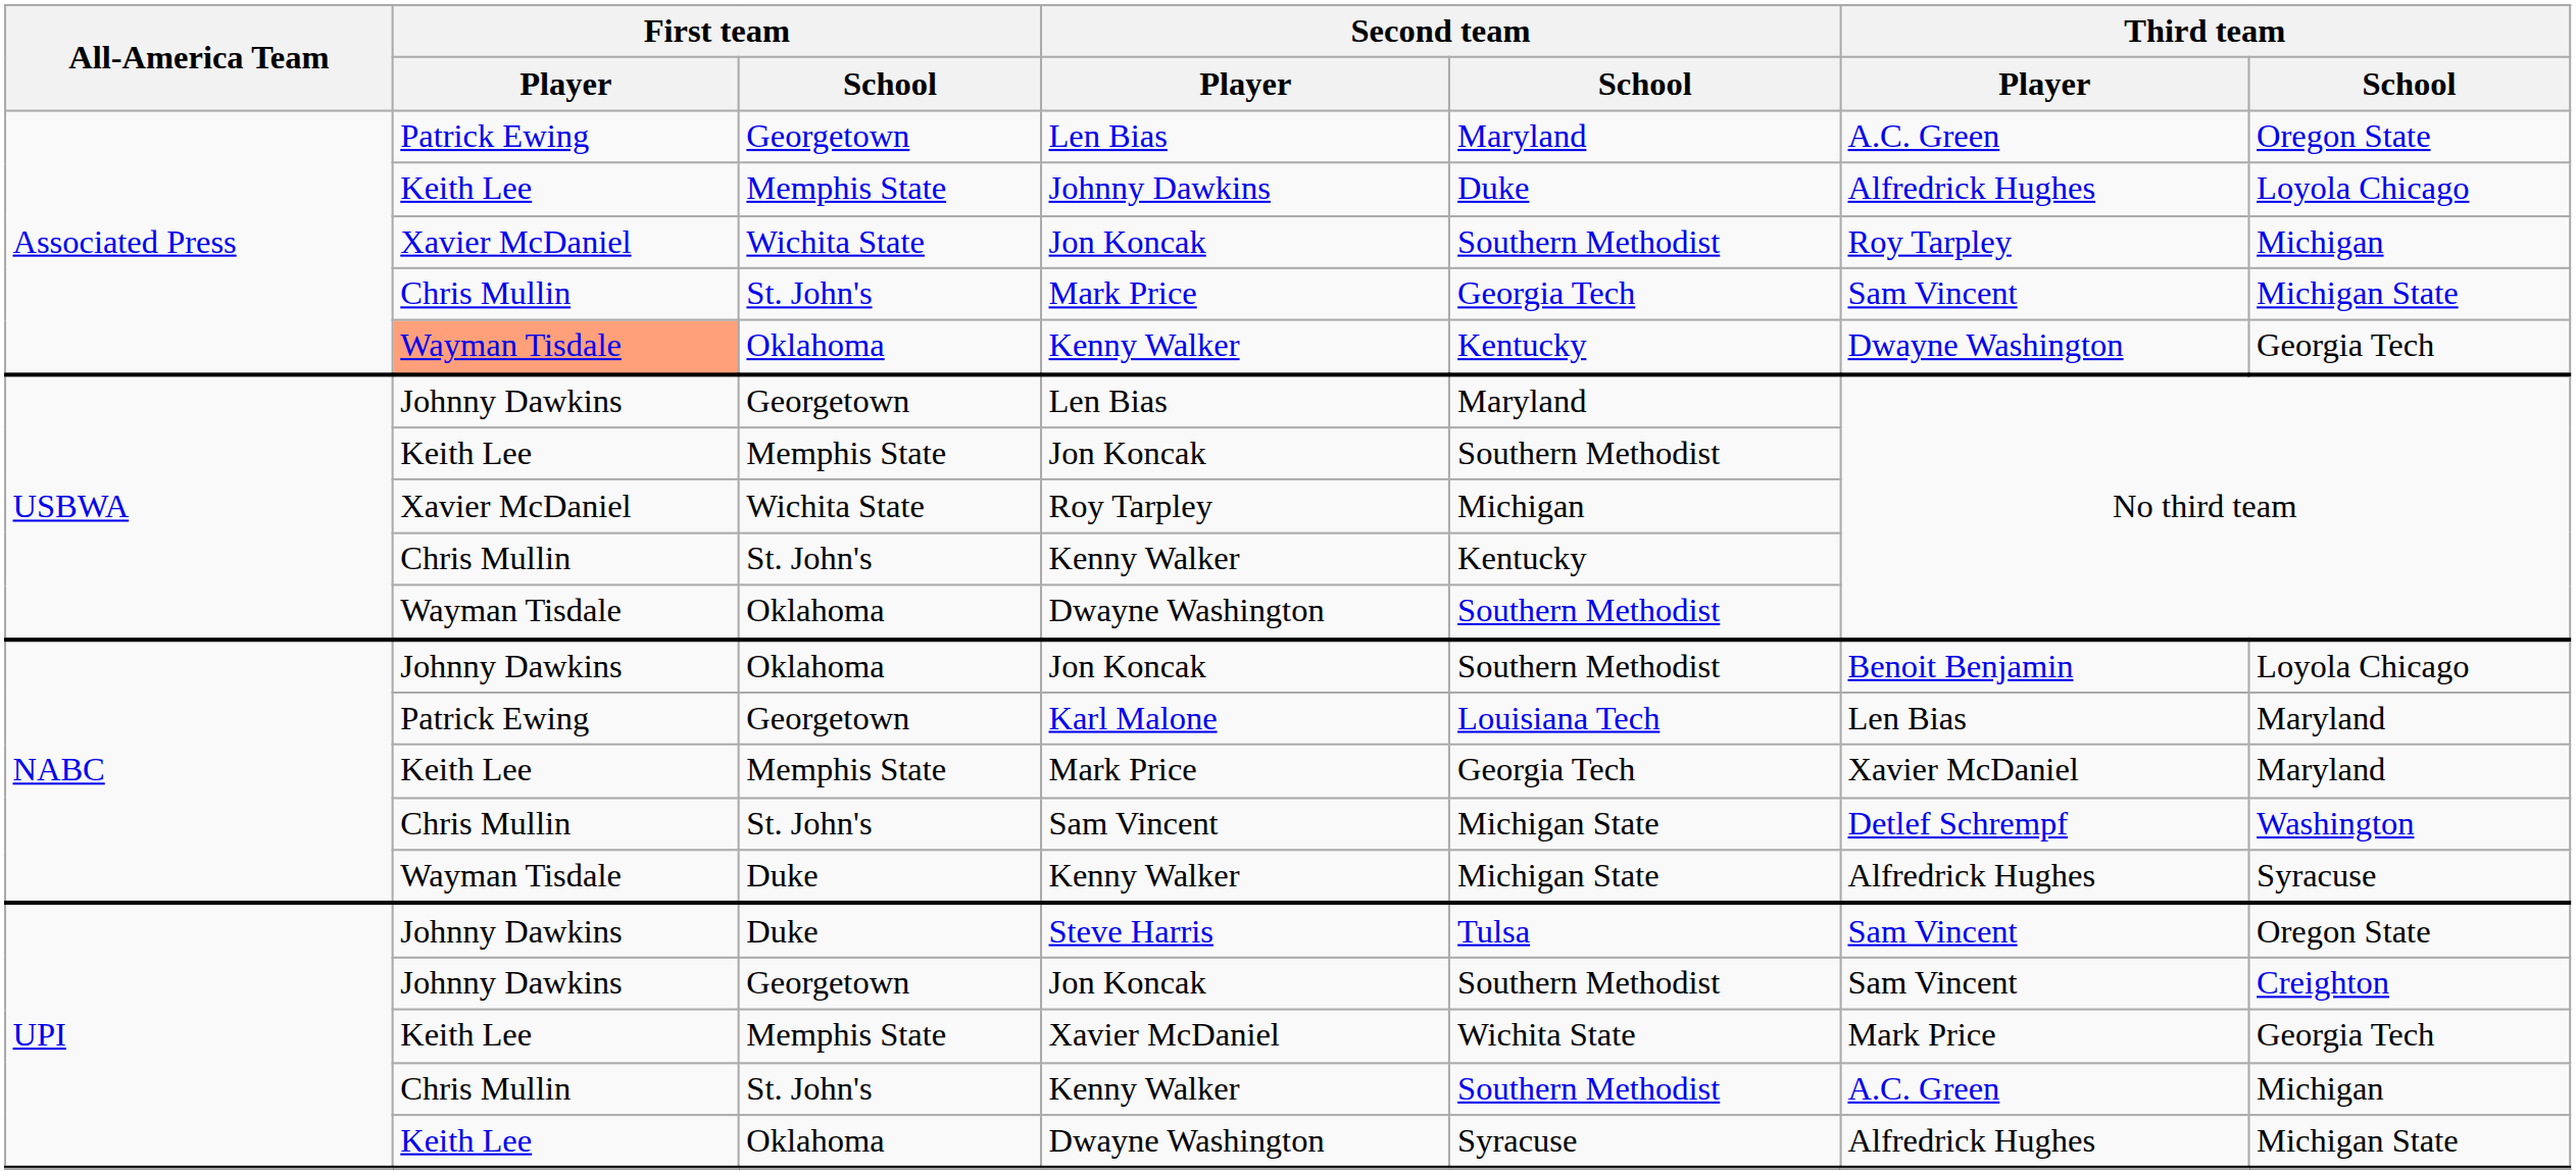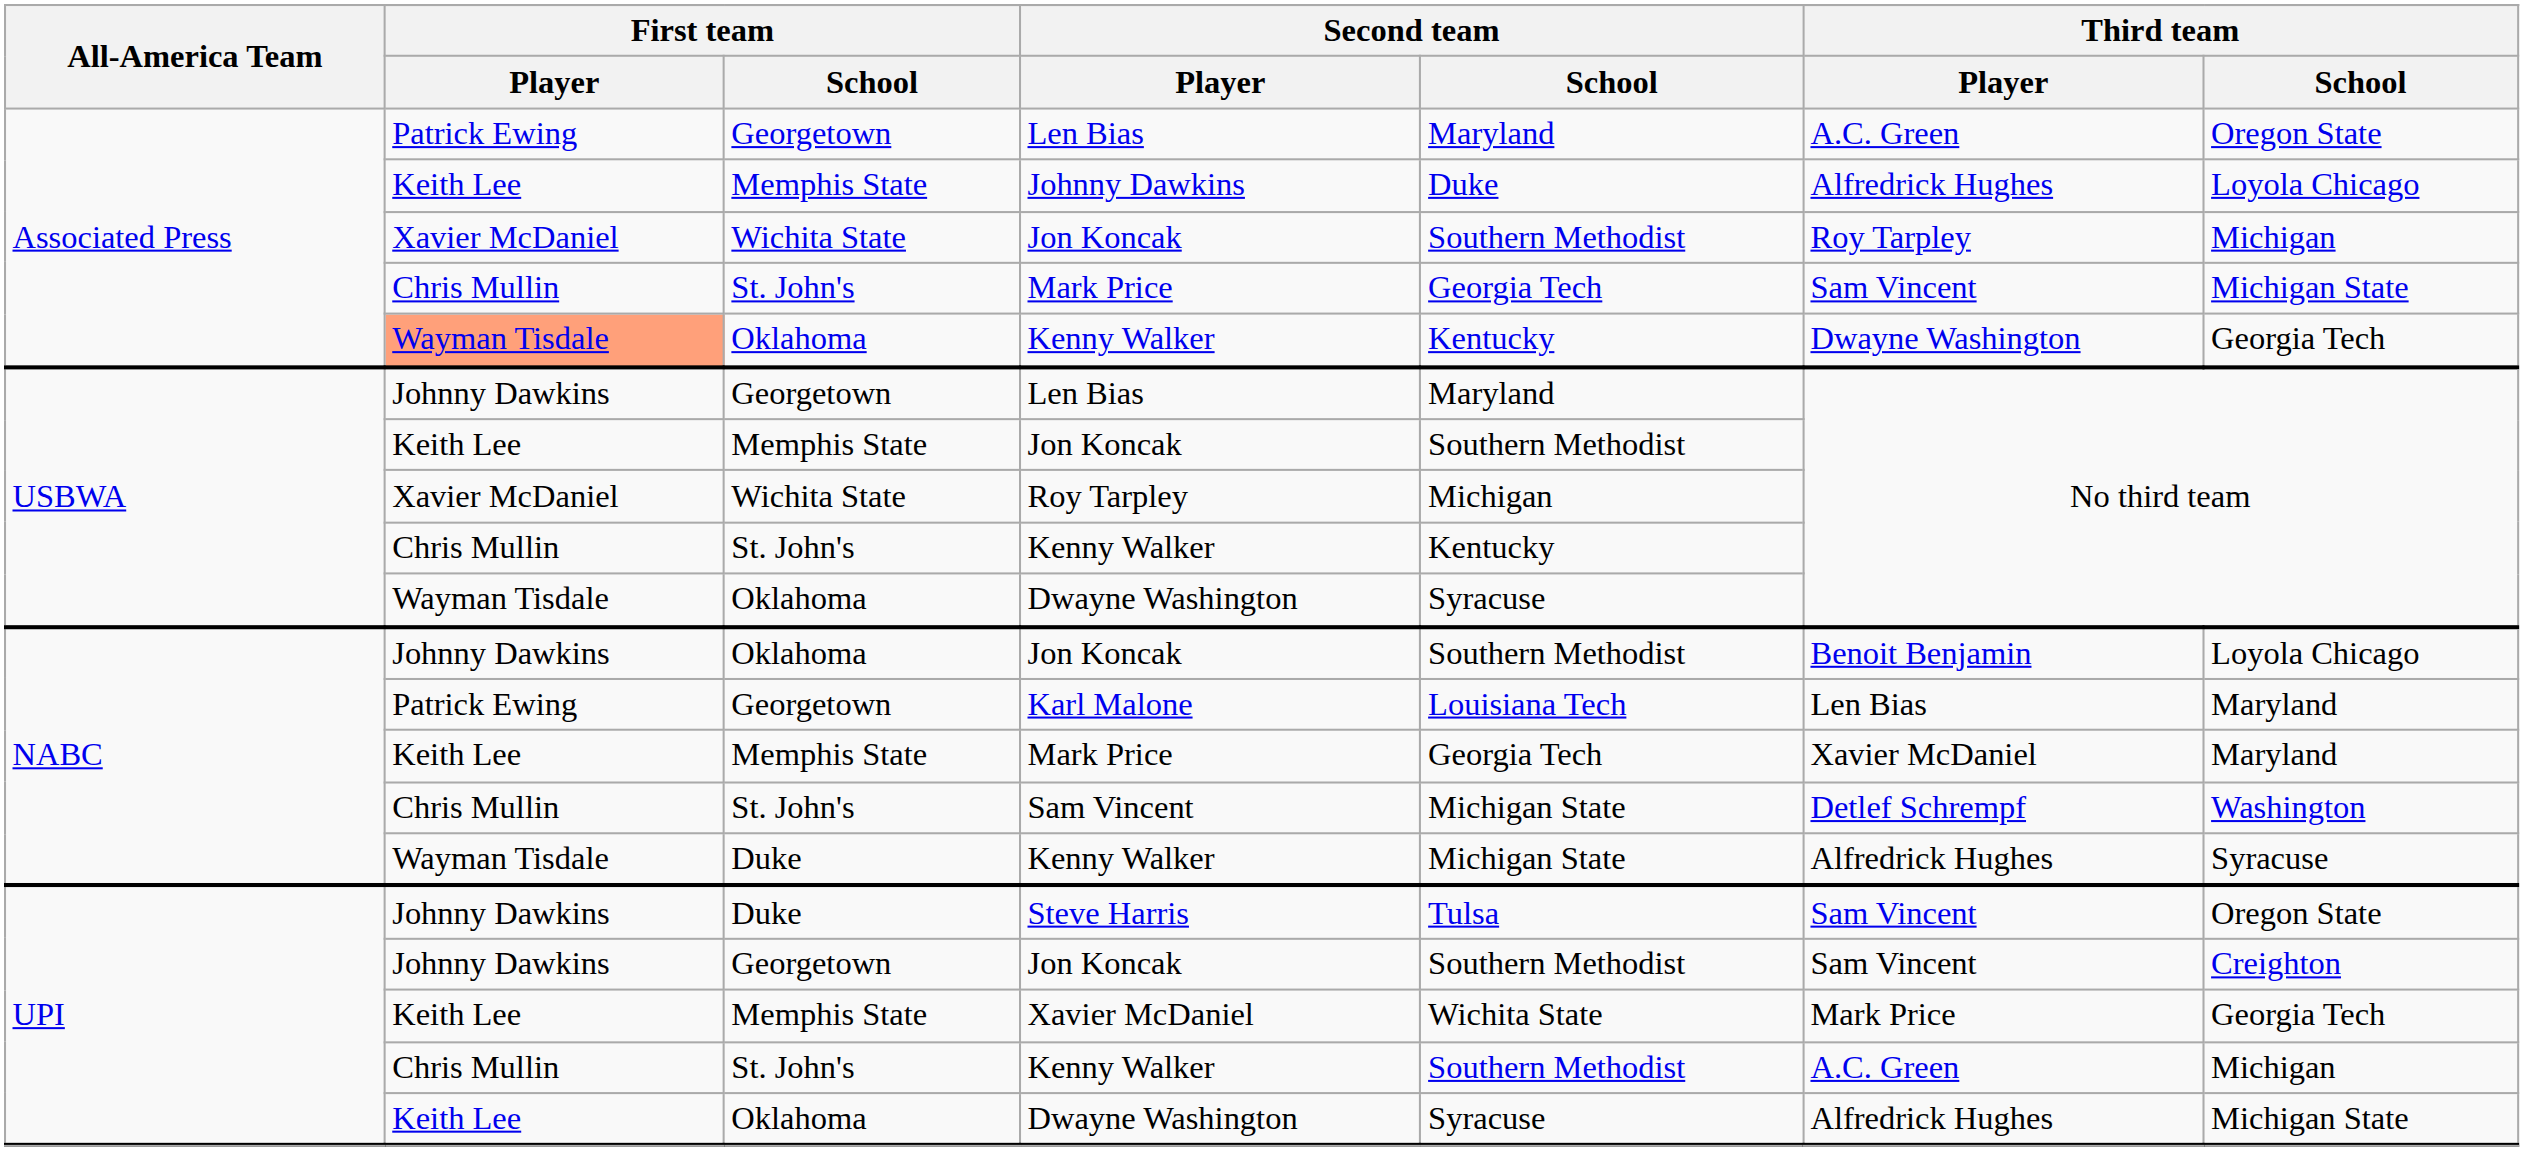USBWA / Dwayne Washington | Second team / School: Southern Methodist -> Syracuse
